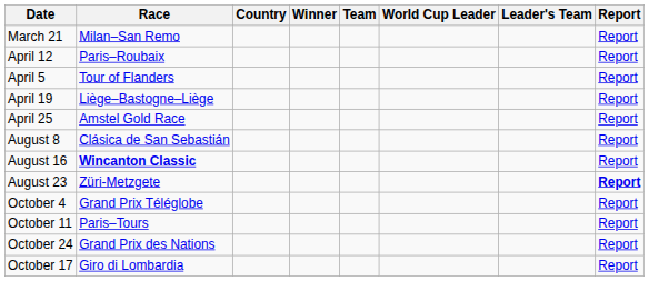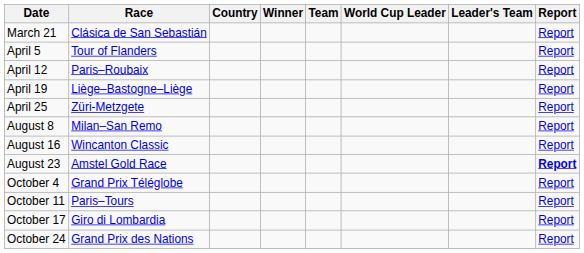March 21 | Race: Milan–San Remo -> Clásica de San Sebastián
rows swapped: April 5 <-> April 12
April 25 | Race: Amstel Gold Race -> Züri-Metzgete
August 8 | Race: Clásica de San Sebastián -> Milan–San Remo
August 16 | Race: bold -> normal
August 23 | Race: Züri-Metzgete -> Amstel Gold Race
rows swapped: October 17 <-> October 24
